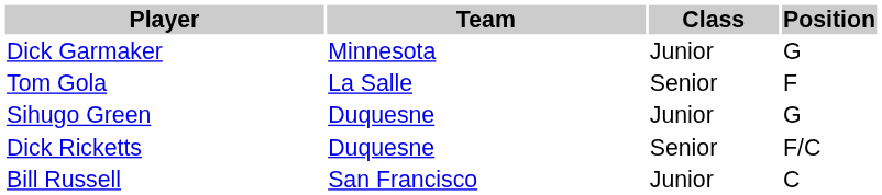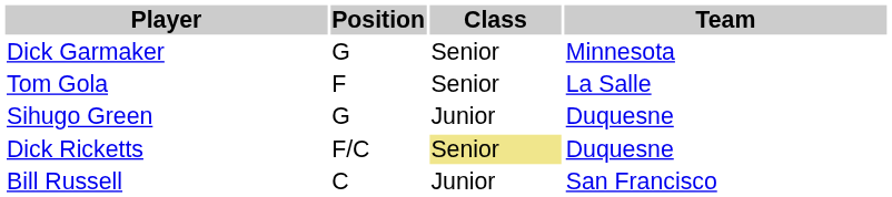columns swapped: Position <-> Team
Dick Garmaker | Class: Junior -> Senior
Dick Ricketts | Class: no background -> khaki background
